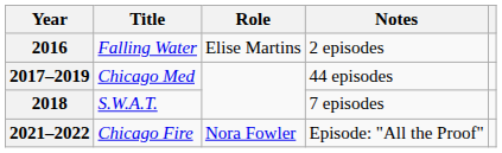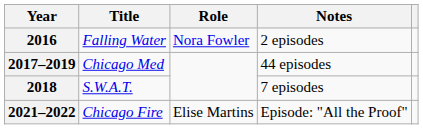2016 | Role: Elise Martins -> Nora Fowler
2021–2022 | Role: Nora Fowler -> Elise Martins
